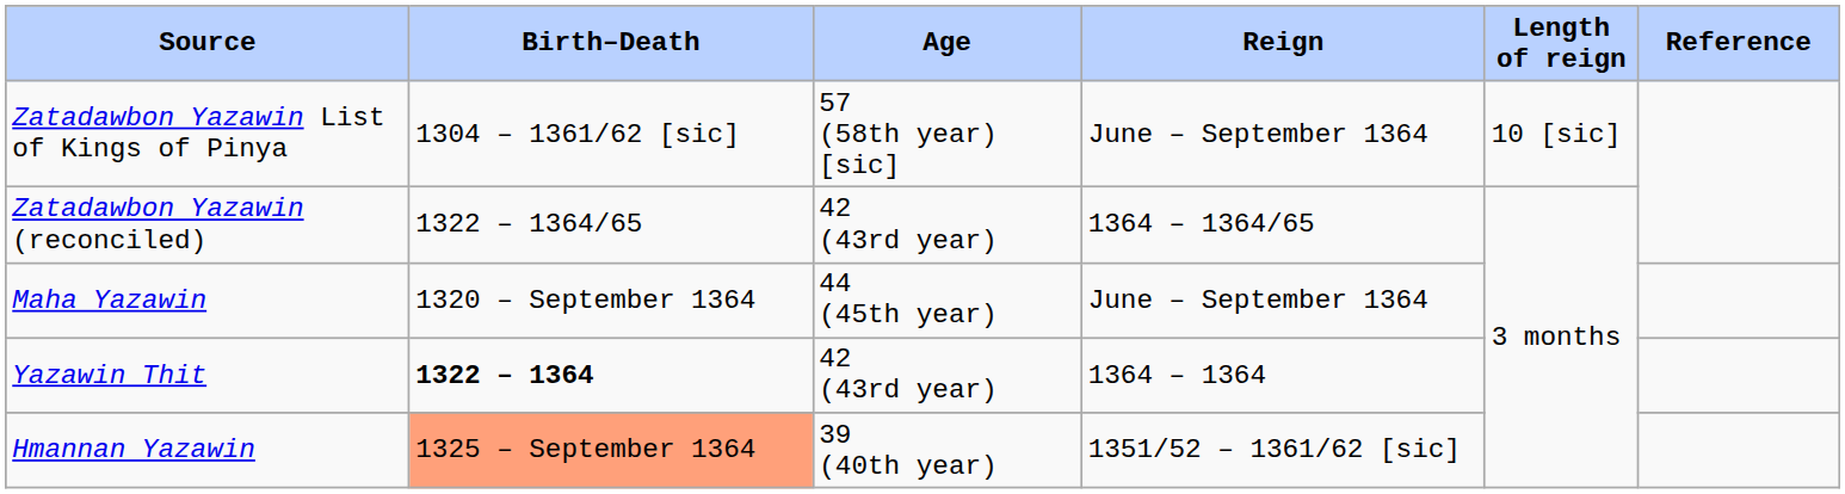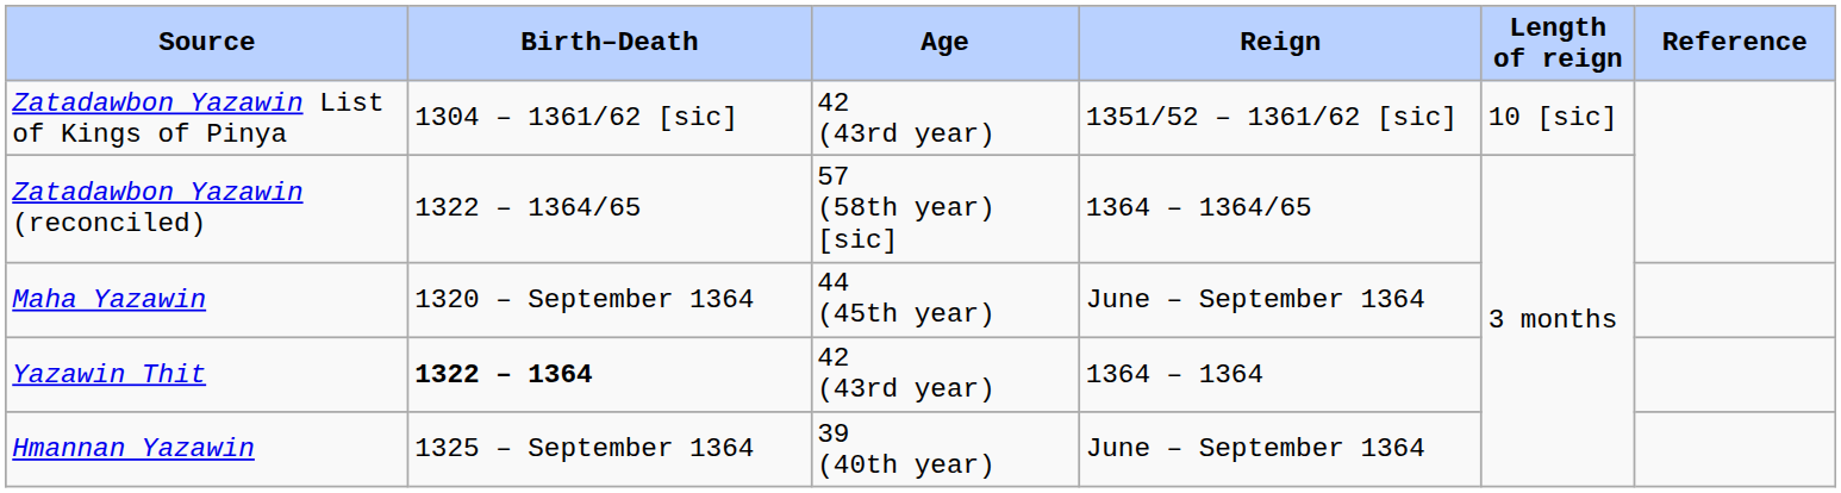Zatadawbon Yazawin List of Kings of Pinya | Age: 57 (58th year) [sic] -> 42 (43rd year)
Zatadawbon Yazawin List of Kings of Pinya | Reign: June – September 1364 -> 1351/52 – 1361/62 [sic]
Zatadawbon Yazawin (reconciled) | Age: 42 (43rd year) -> 57 (58th year) [sic]
Hmannan Yazawin | Birth–Death: lightsalmon background -> no background
Hmannan Yazawin | Reign: 1351/52 – 1361/62 [sic] -> June – September 1364
